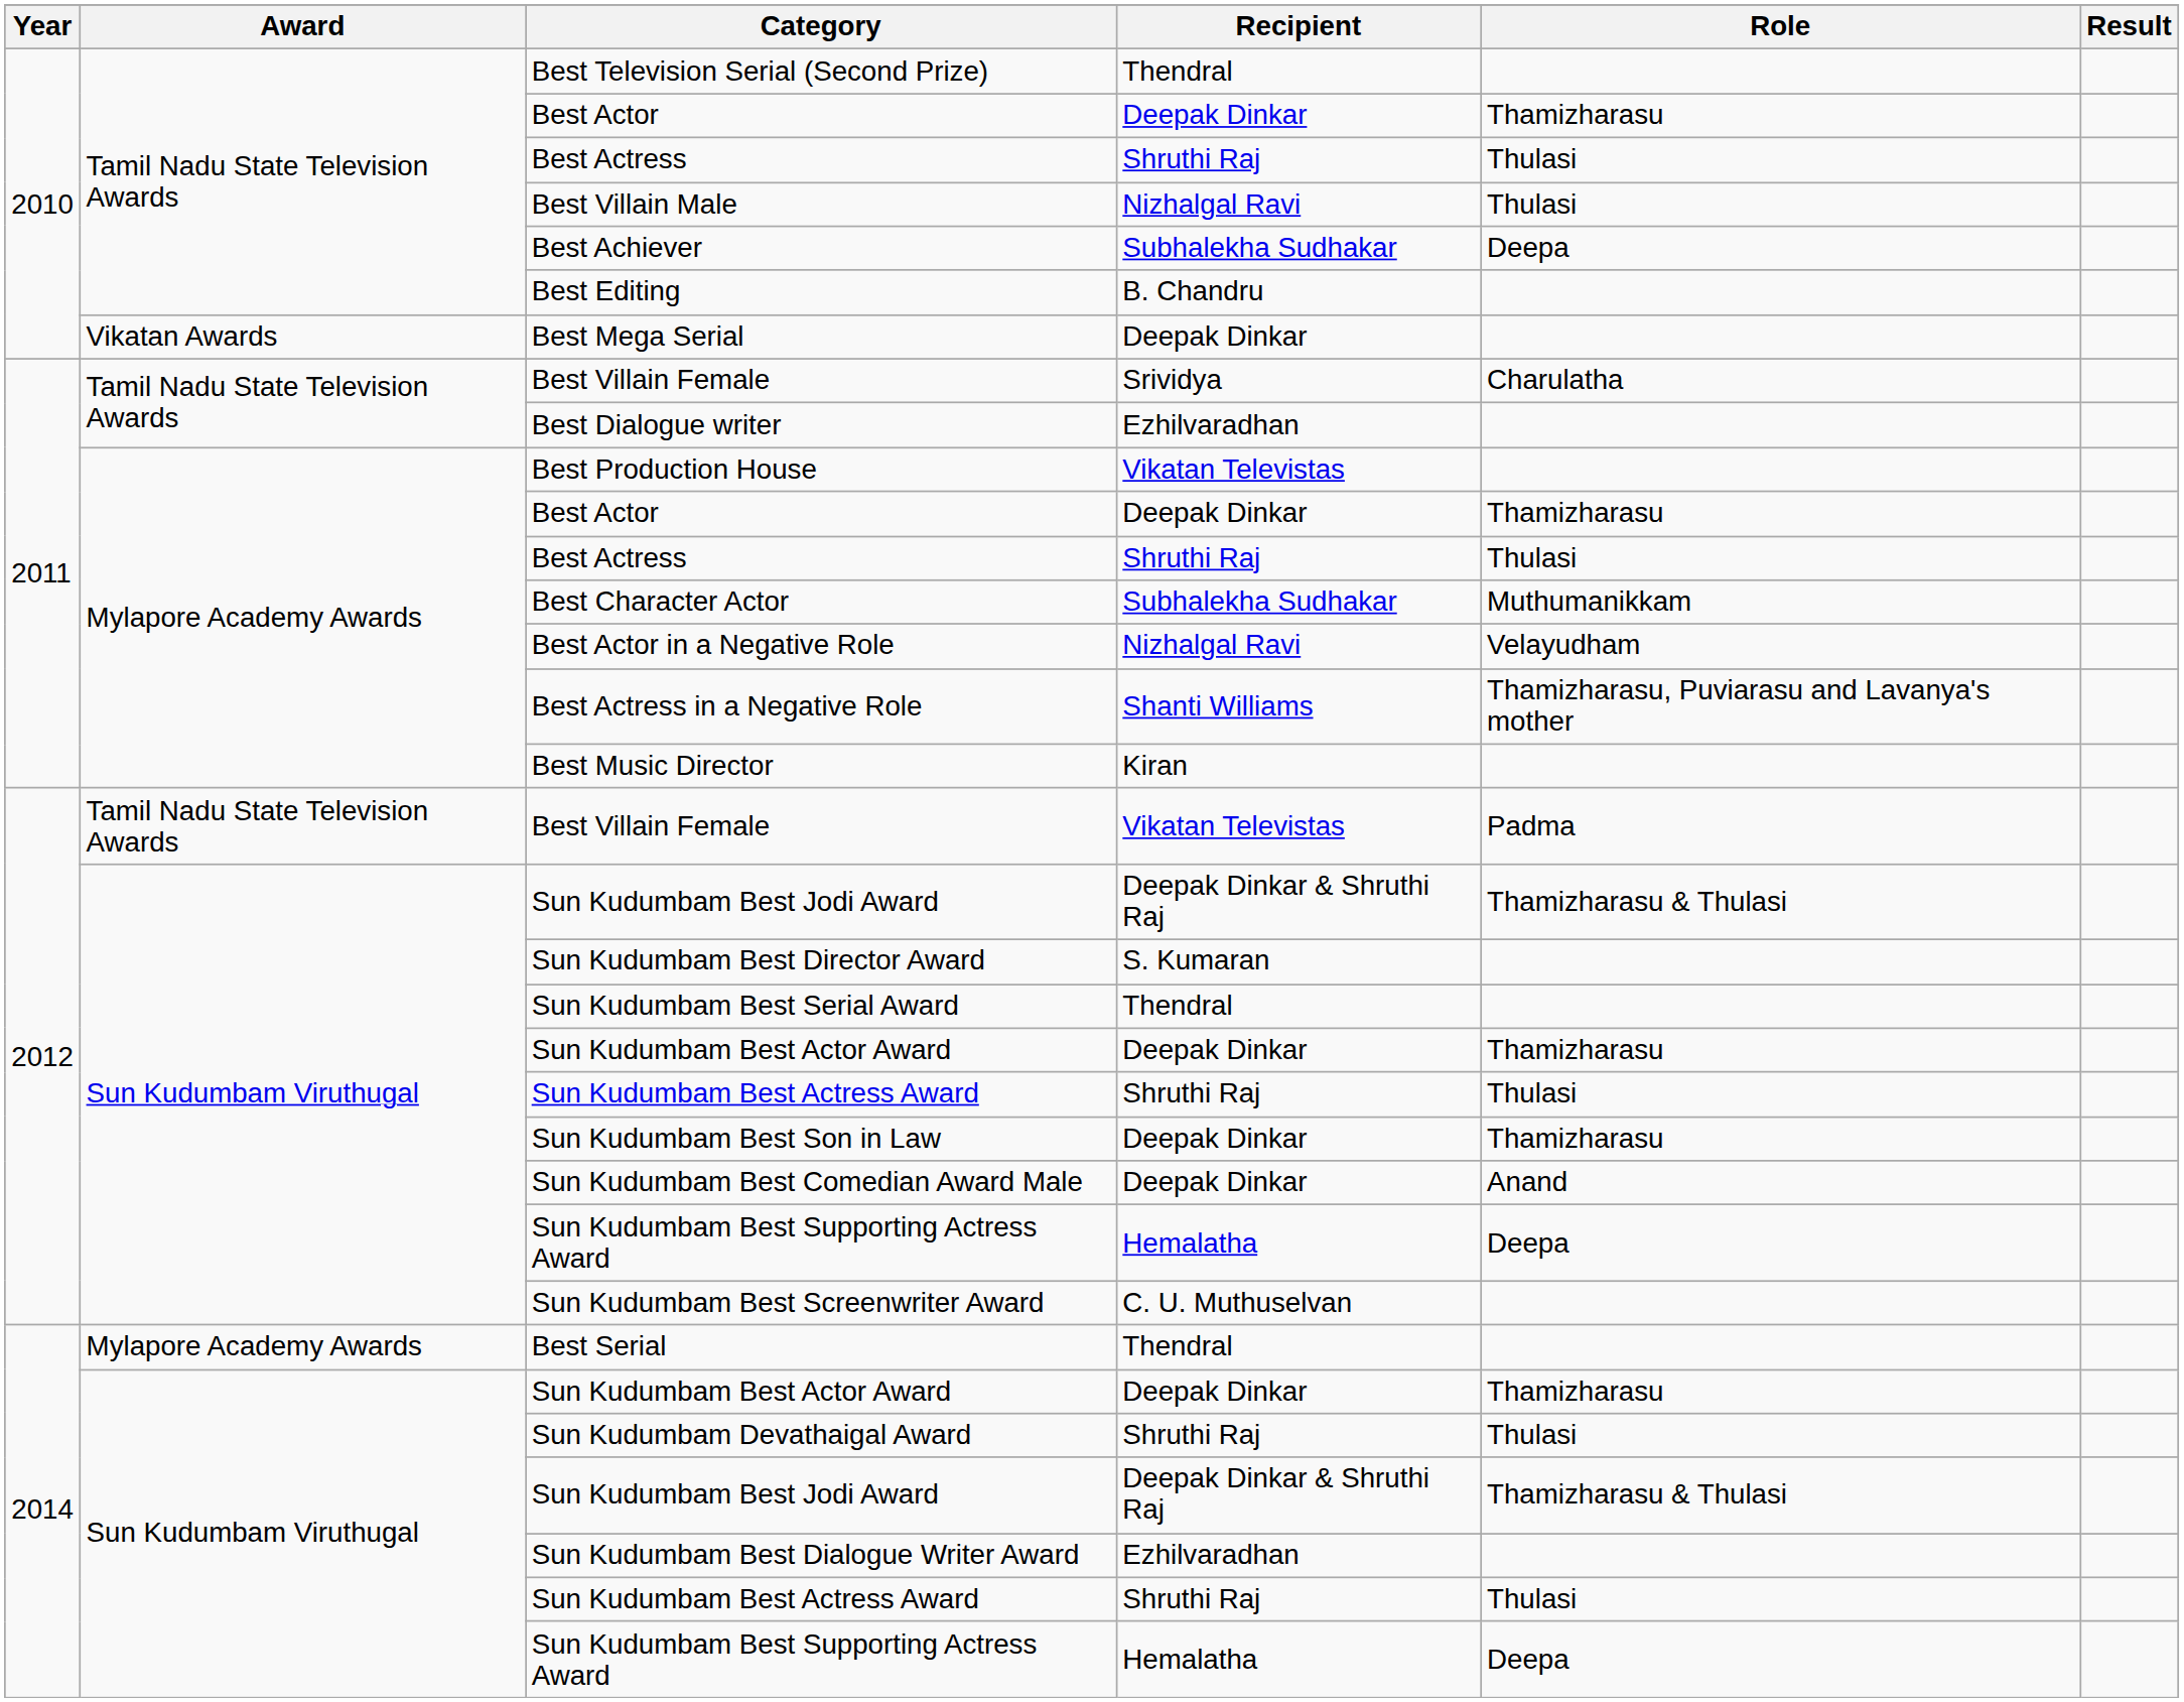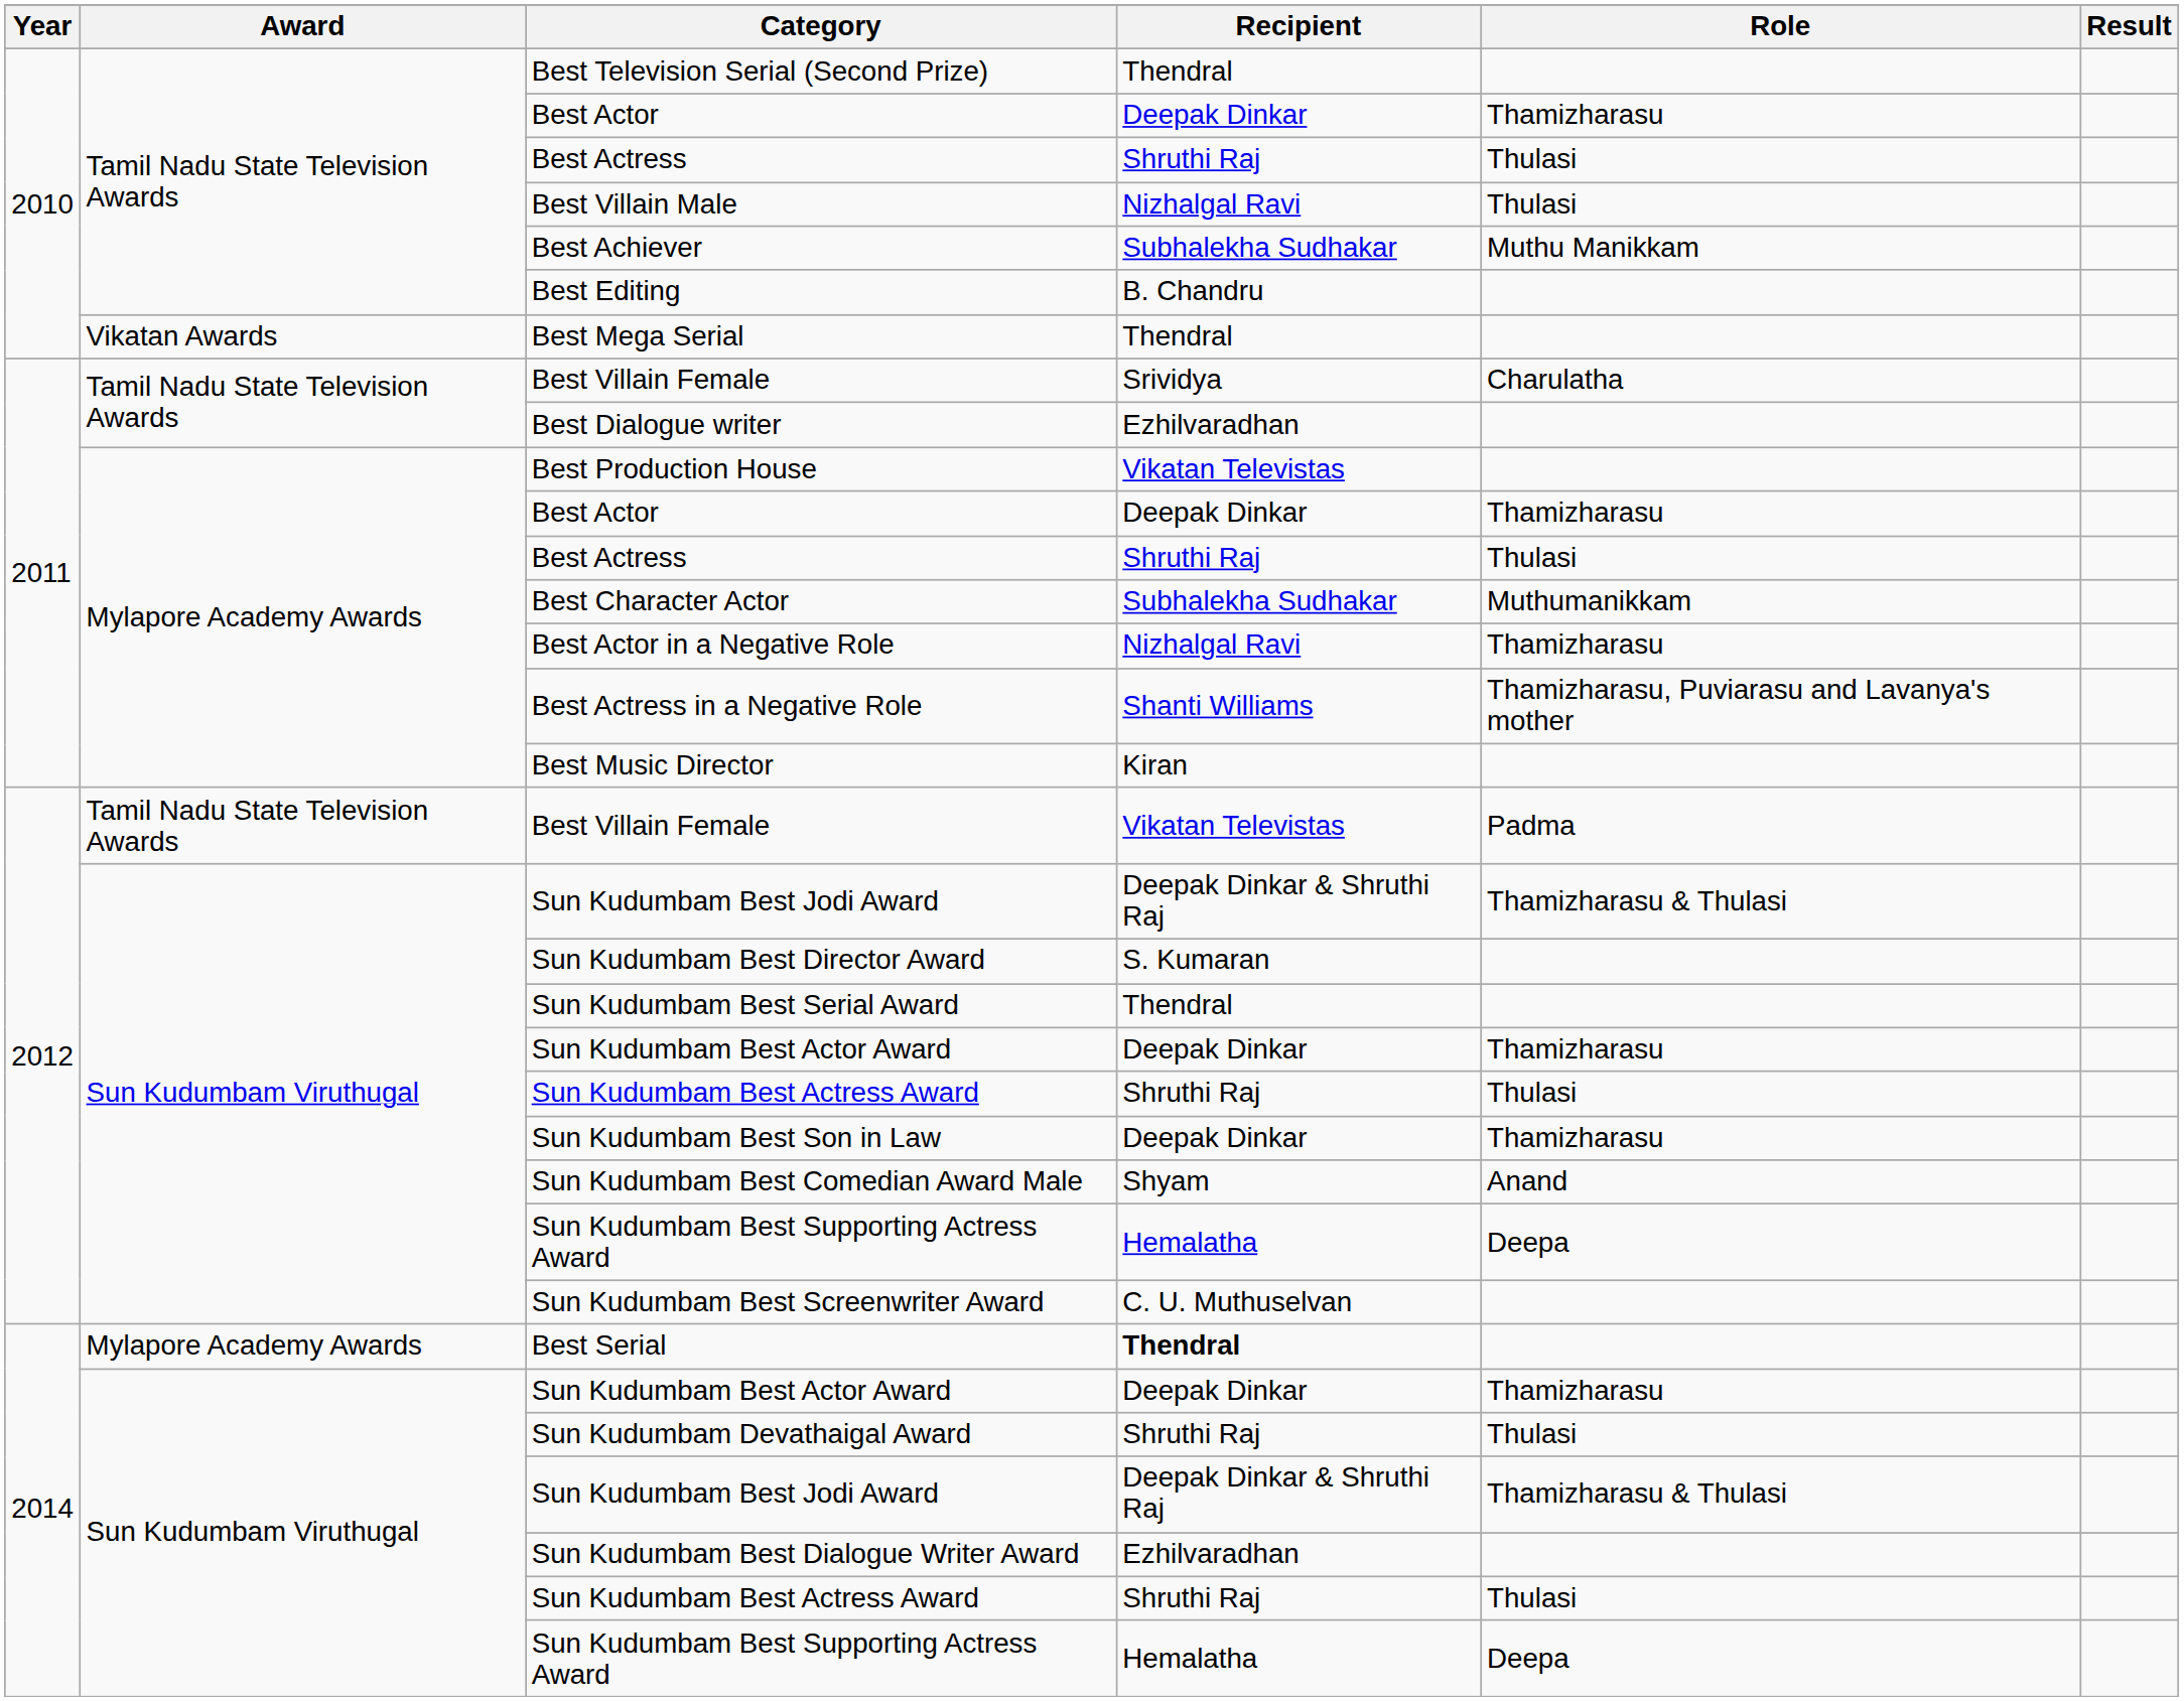Best Achiever | Role: Deepa -> Muthu Manikkam
Best Mega Serial | Recipient: Deepak Dinkar -> Thendral
Best Actor in a Negative Role | Role: Velayudham -> Thamizharasu
Sun Kudumbam Best Comedian Award Male | Recipient: Deepak Dinkar -> Shyam
Best Serial | Recipient: normal -> bold
